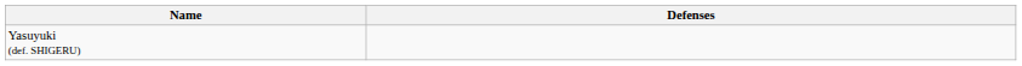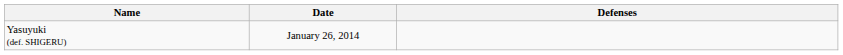+ column: Date | January 26, 2014
